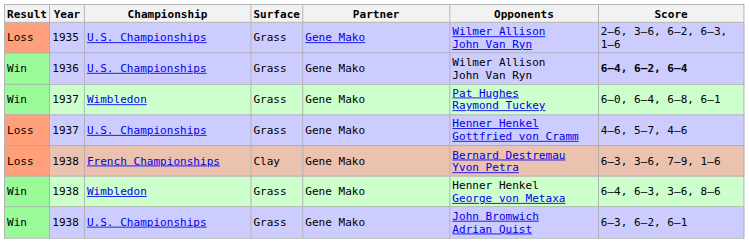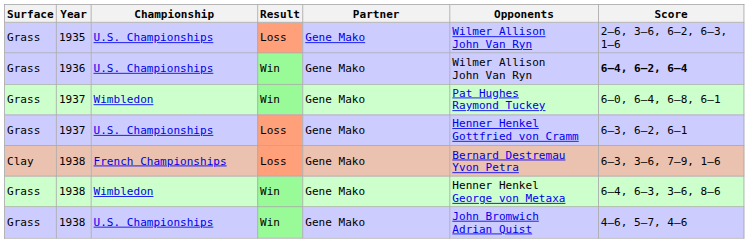columns swapped: Result <-> Surface
1937 / U.S. Championships | Score: 4–6, 5–7, 4–6 -> 6–3, 6–2, 6–1
1938 / U.S. Championships | Score: 6–3, 6–2, 6–1 -> 4–6, 5–7, 4–6
